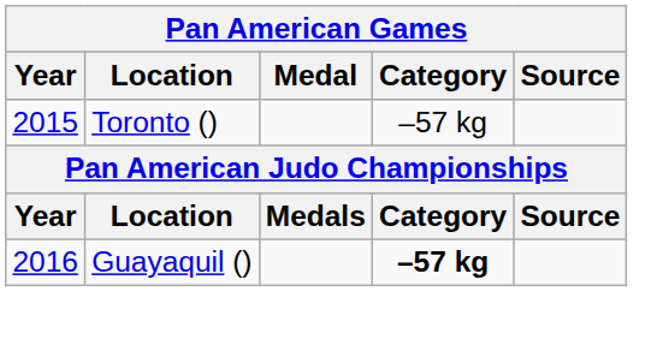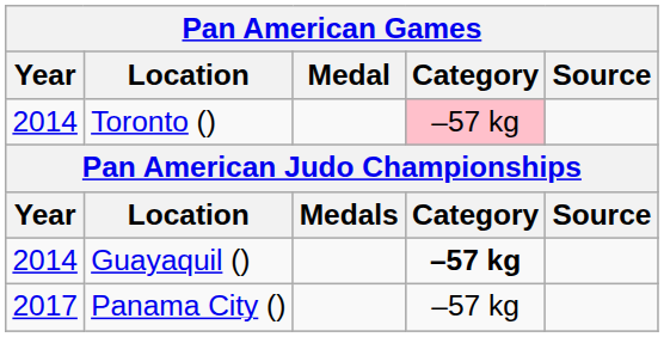Toronto () | Year: 2015 -> 2014
Toronto () | Category: no background -> pink background
Guayaquil () | Year: 2016 -> 2014
+ row: 2017 | Panama City () | –57 kg
